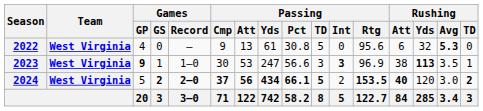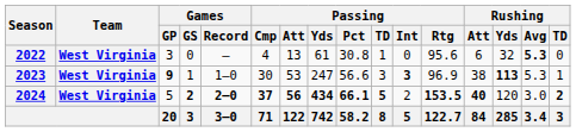2022 | Games / GP: 4 -> 3
2022 | Passing / Cmp: 9 -> 4
2022 | Passing / TD: 5 -> 1
2023 | Rushing / Avg: 3.5 -> 5.3
